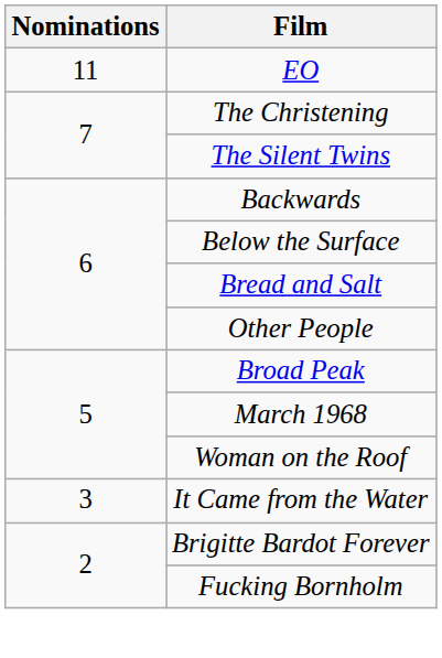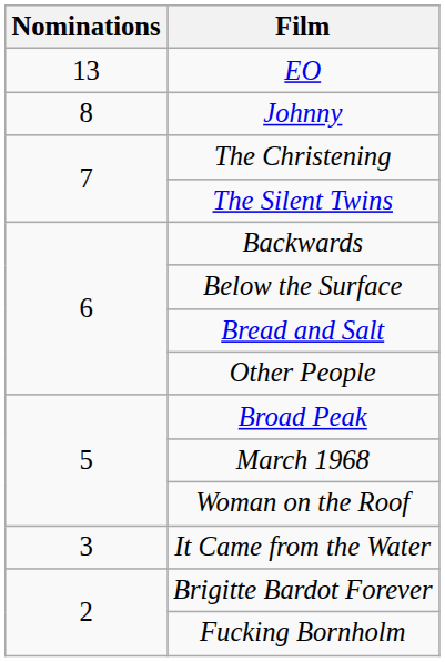EO | Nominations: 11 -> 13
+ row: 8 | Johnny
